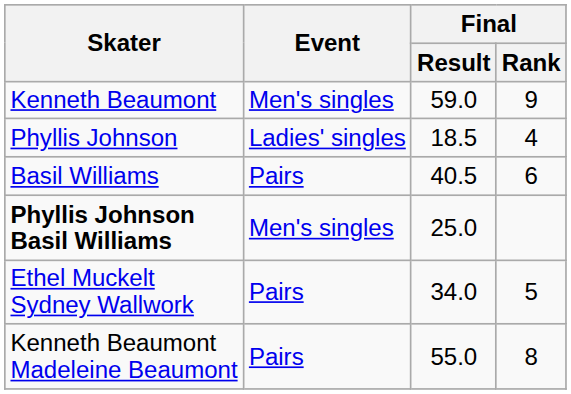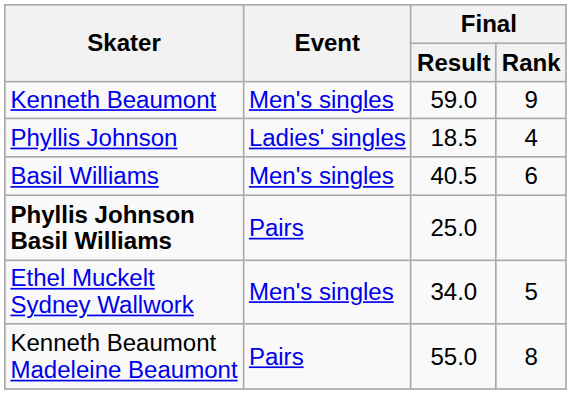Basil Williams | Event: Pairs -> Men's singles
Phyllis Johnson Basil Williams | Event: Men's singles -> Pairs
Ethel Muckelt Sydney Wallwork | Event: Pairs -> Men's singles
